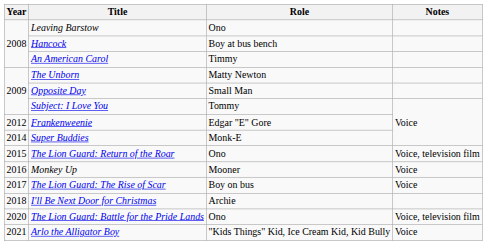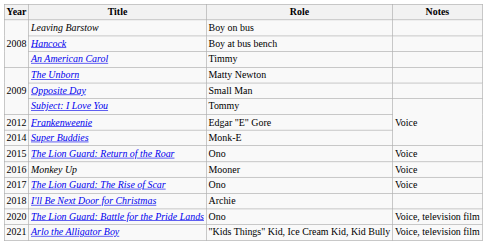Leaving Barstow | Role: Ono -> Boy on bus
The Lion Guard: Return of the Roar | Notes: Voice, television film -> Voice
The Lion Guard: The Rise of Scar | Role: Boy on bus -> Ono
Arlo the Alligator Boy | Notes: Voice -> Voice, television film
